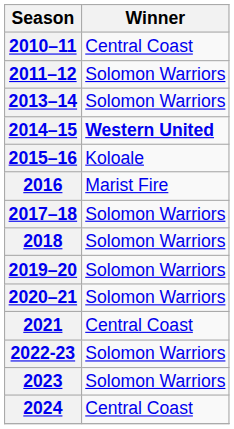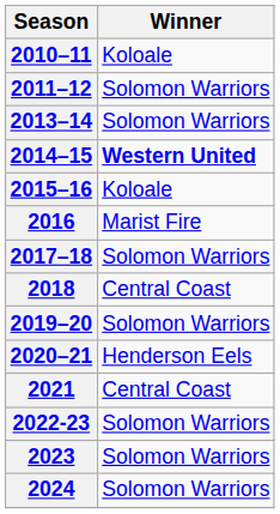2010–11 | Winner: Central Coast -> Koloale
2018 | Winner: Solomon Warriors -> Central Coast
2020–21 | Winner: Solomon Warriors -> Henderson Eels
2024 | Winner: Central Coast -> Solomon Warriors
